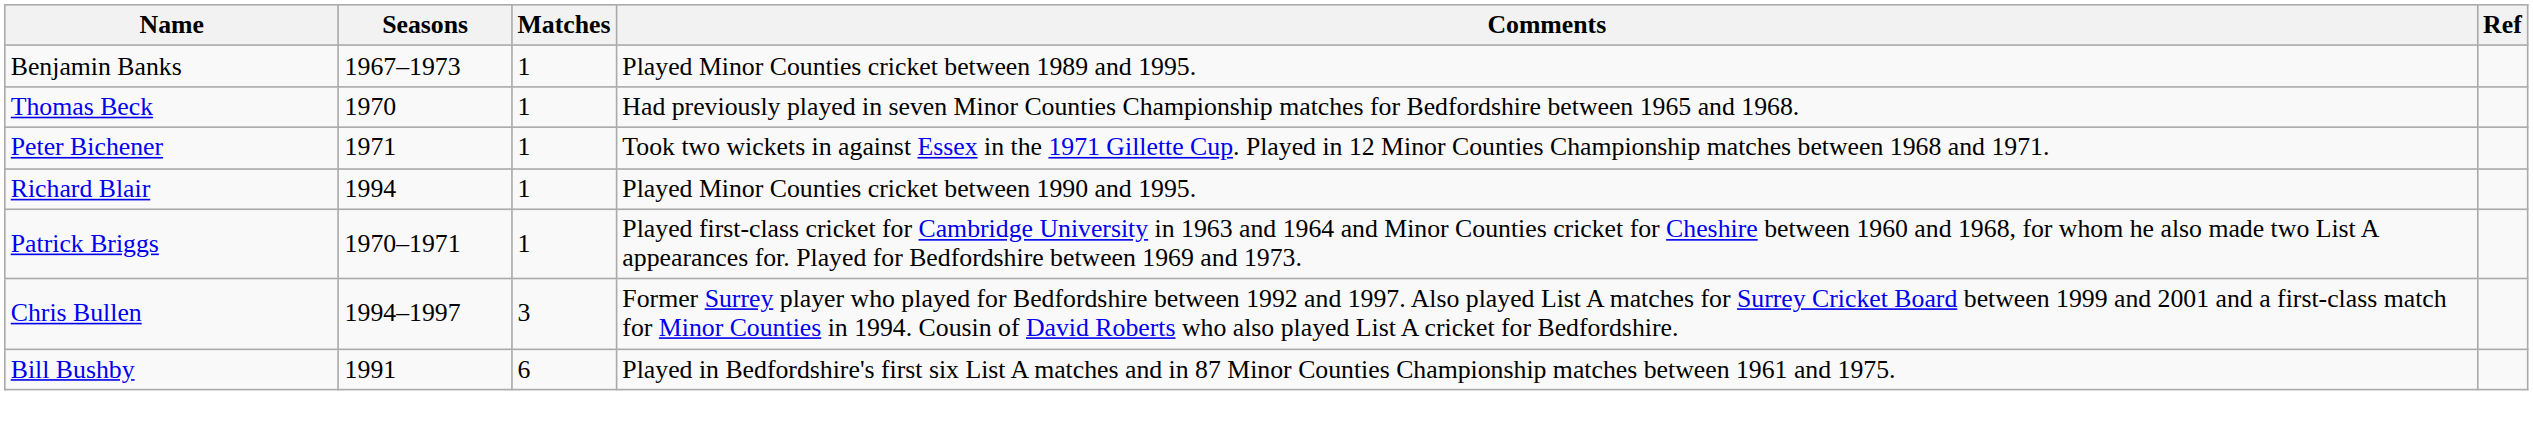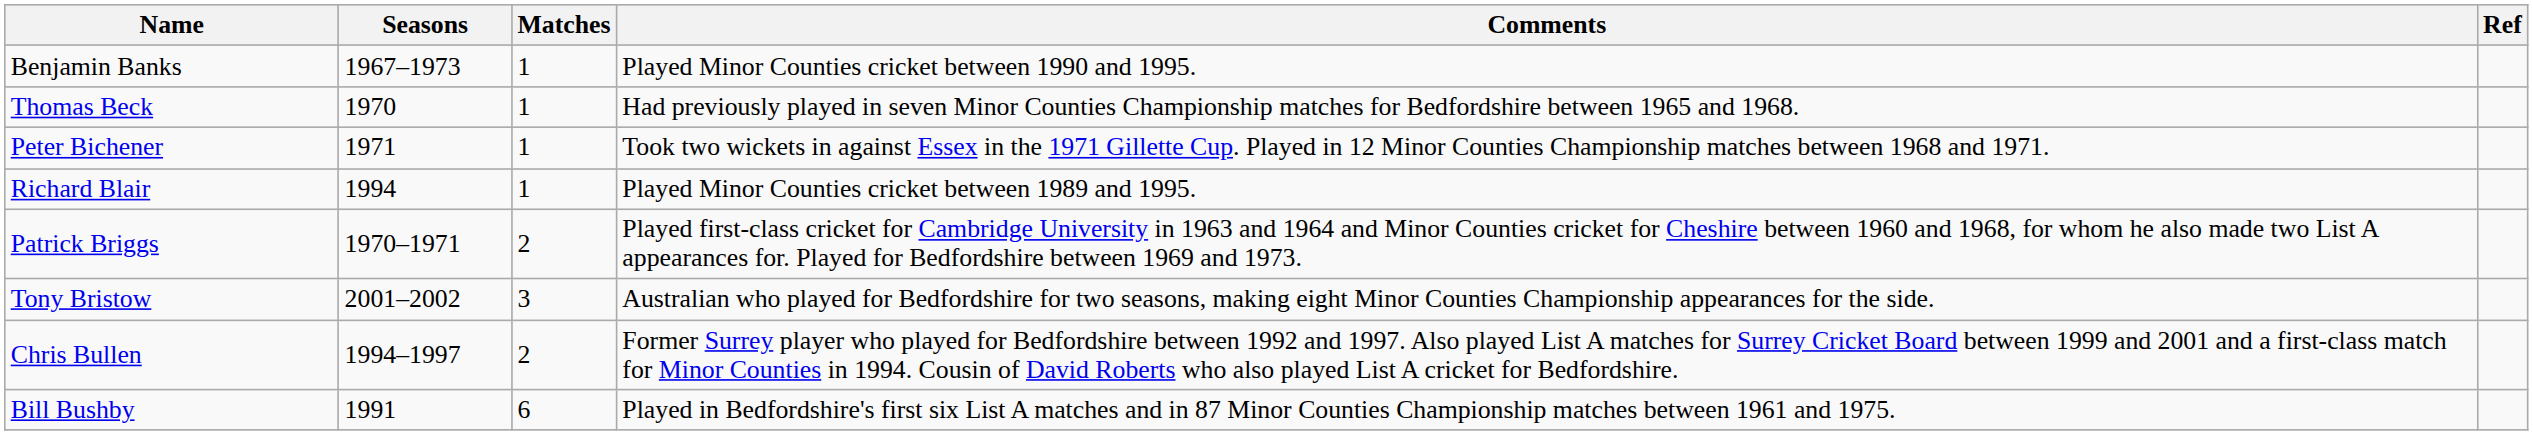Benjamin Banks | Comments: Played Minor Counties cricket between 1989 and 1995. -> Played Minor Counties cricket between 1990 and 1995.
Richard Blair | Comments: Played Minor Counties cricket between 1990 and 1995. -> Played Minor Counties cricket between 1989 and 1995.
Patrick Briggs | Matches: 1 -> 2
+ row: Tony Bristow | 2001–2002 | 3 | Australian who played for Bedfordshire for two seasons, making eight Minor Counties Championship appearances for the side.
Chris Bullen | Matches: 3 -> 2
